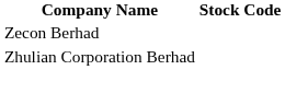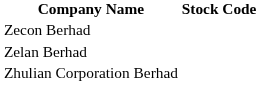+ row: Zelan Berhad
